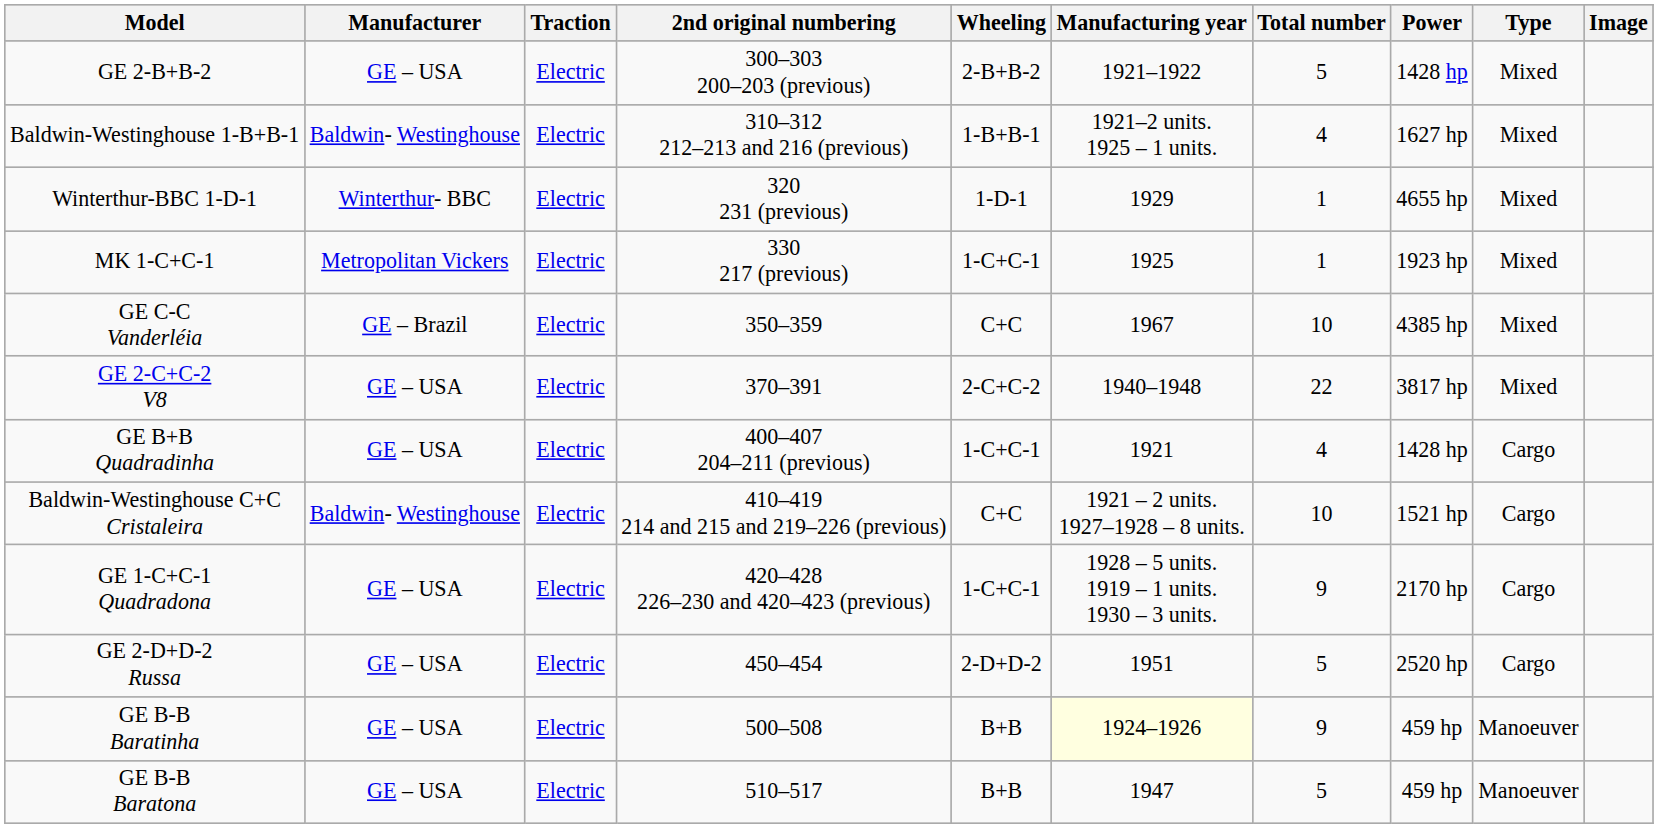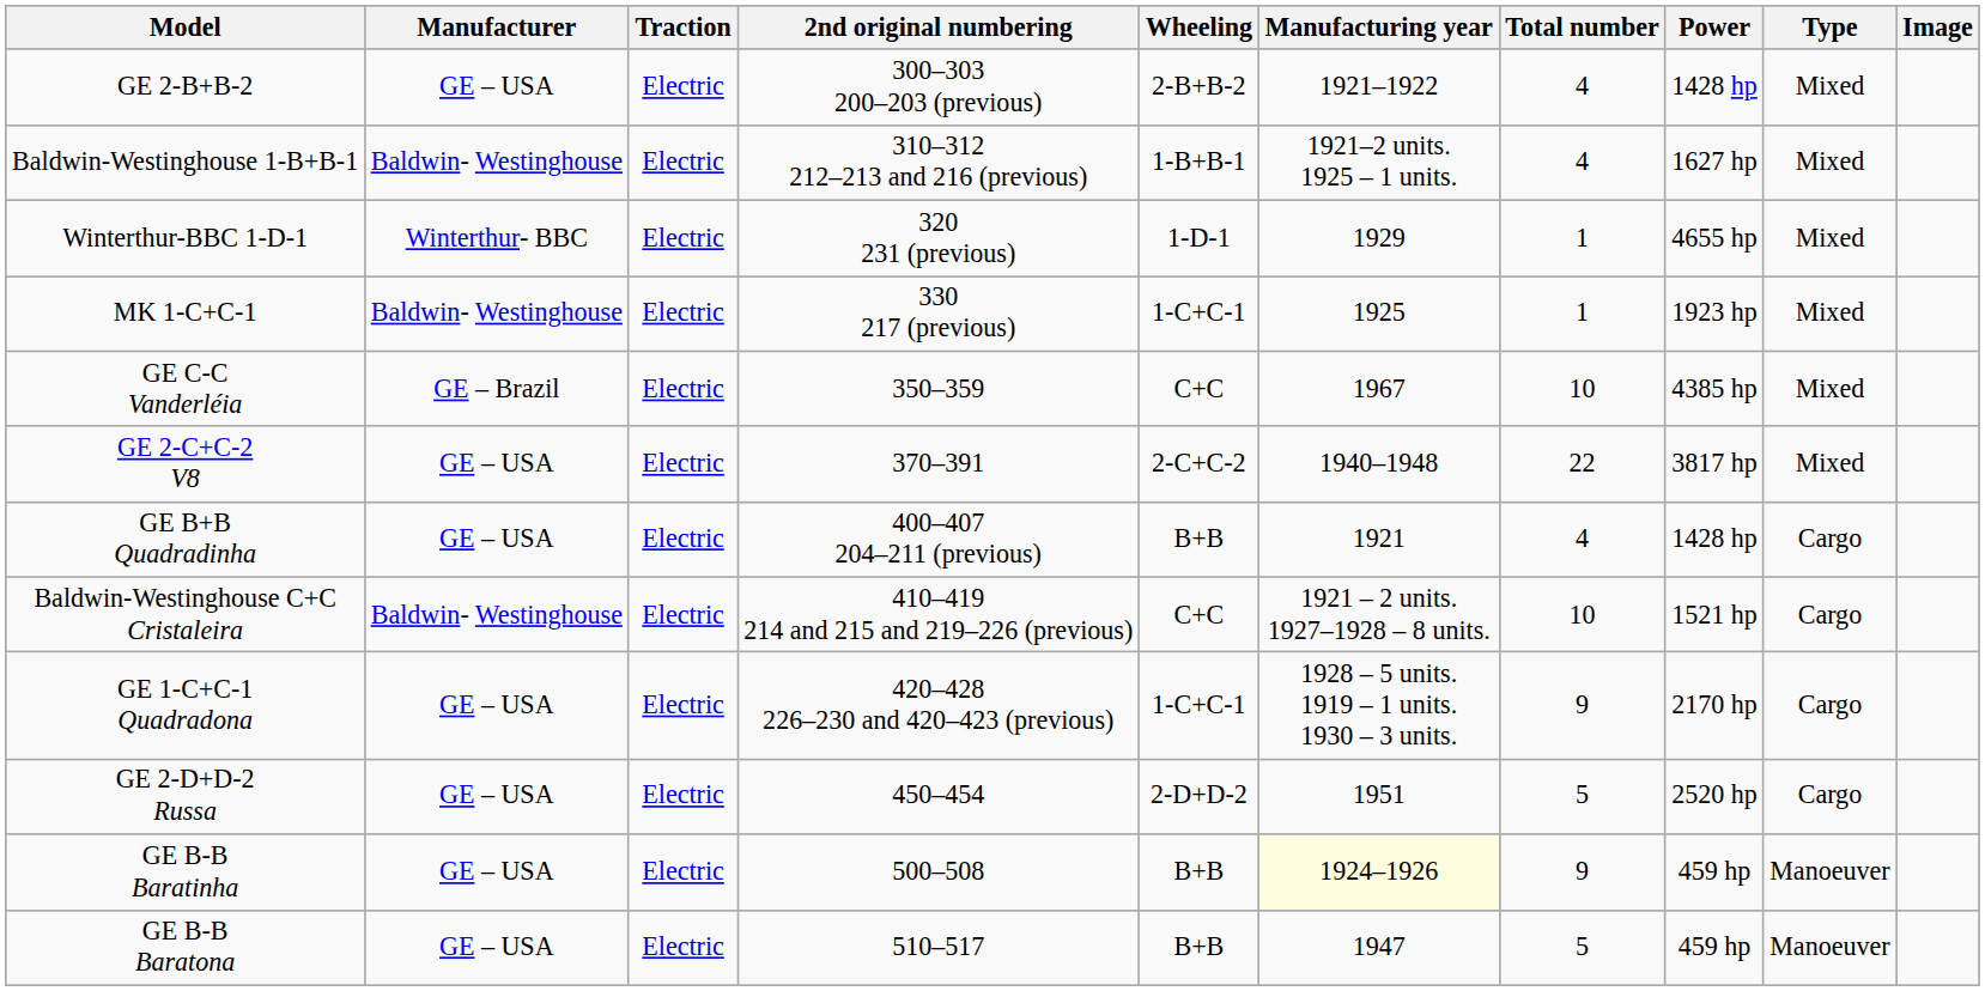GE 2-B+B-2 | Total number: 5 -> 4
MK 1-C+C-1 | Manufacturer: Metropolitan Vickers -> Baldwin- Westinghouse
GE B+B Quadradinha | Wheeling: 1-C+C-1 -> B+B
